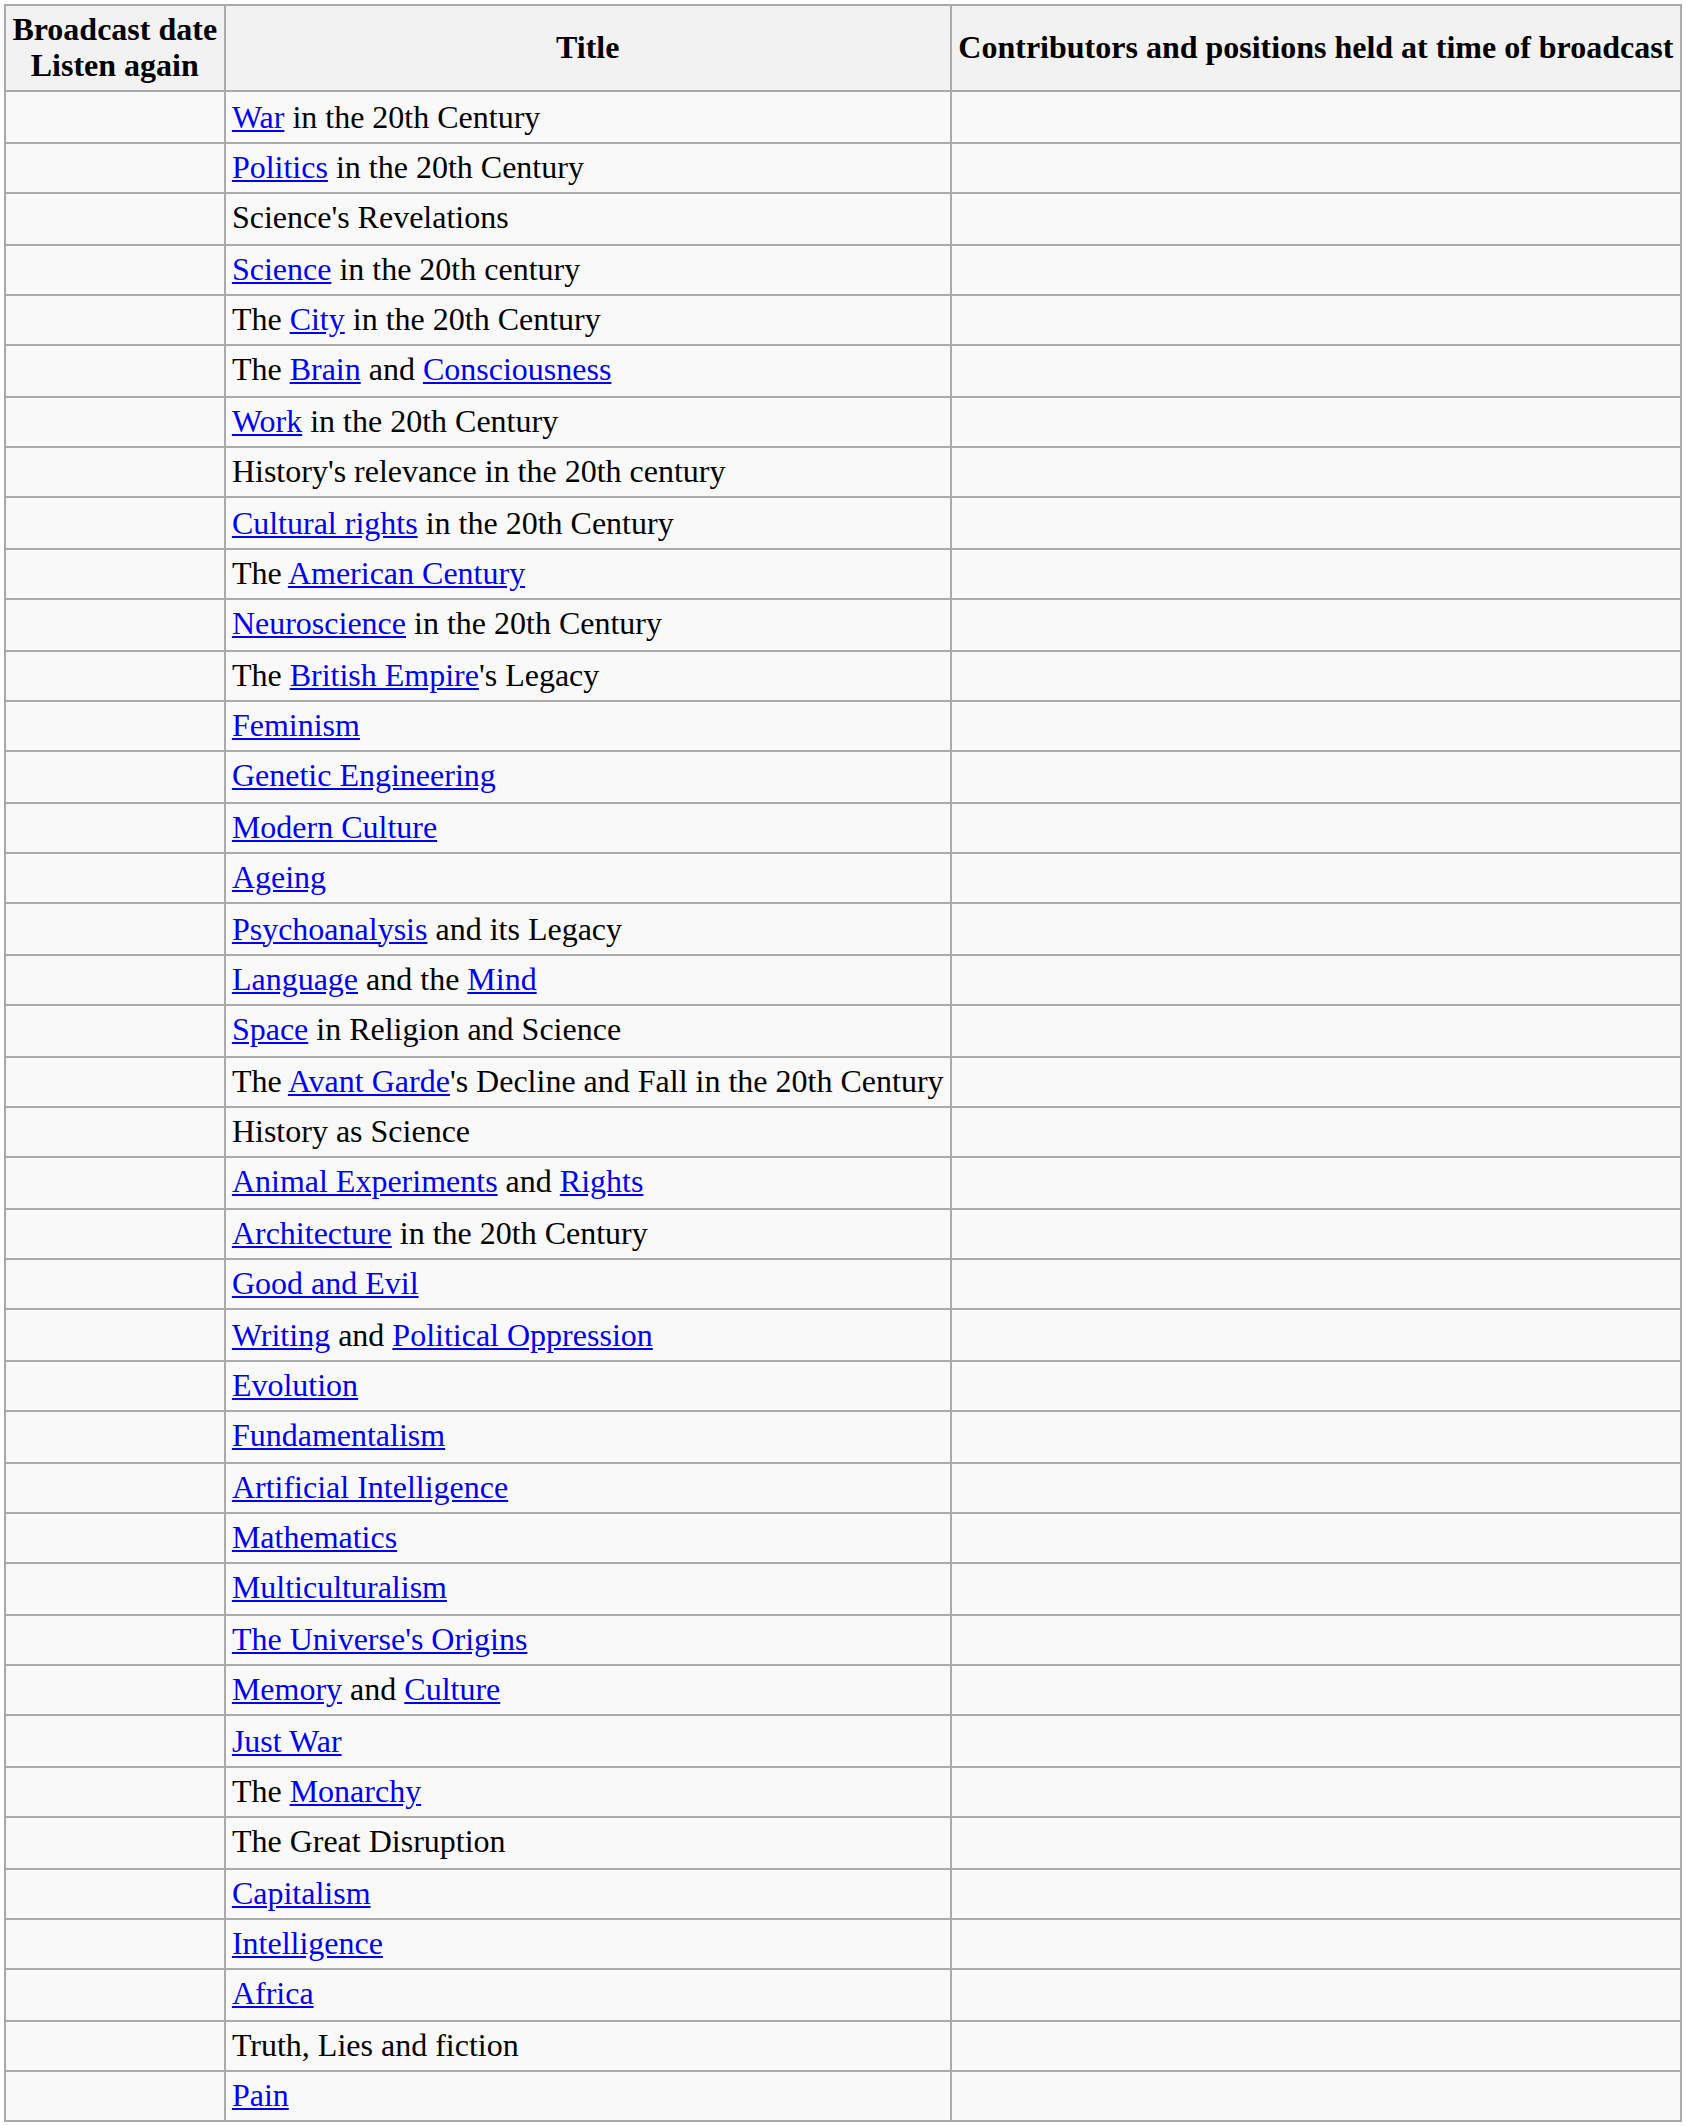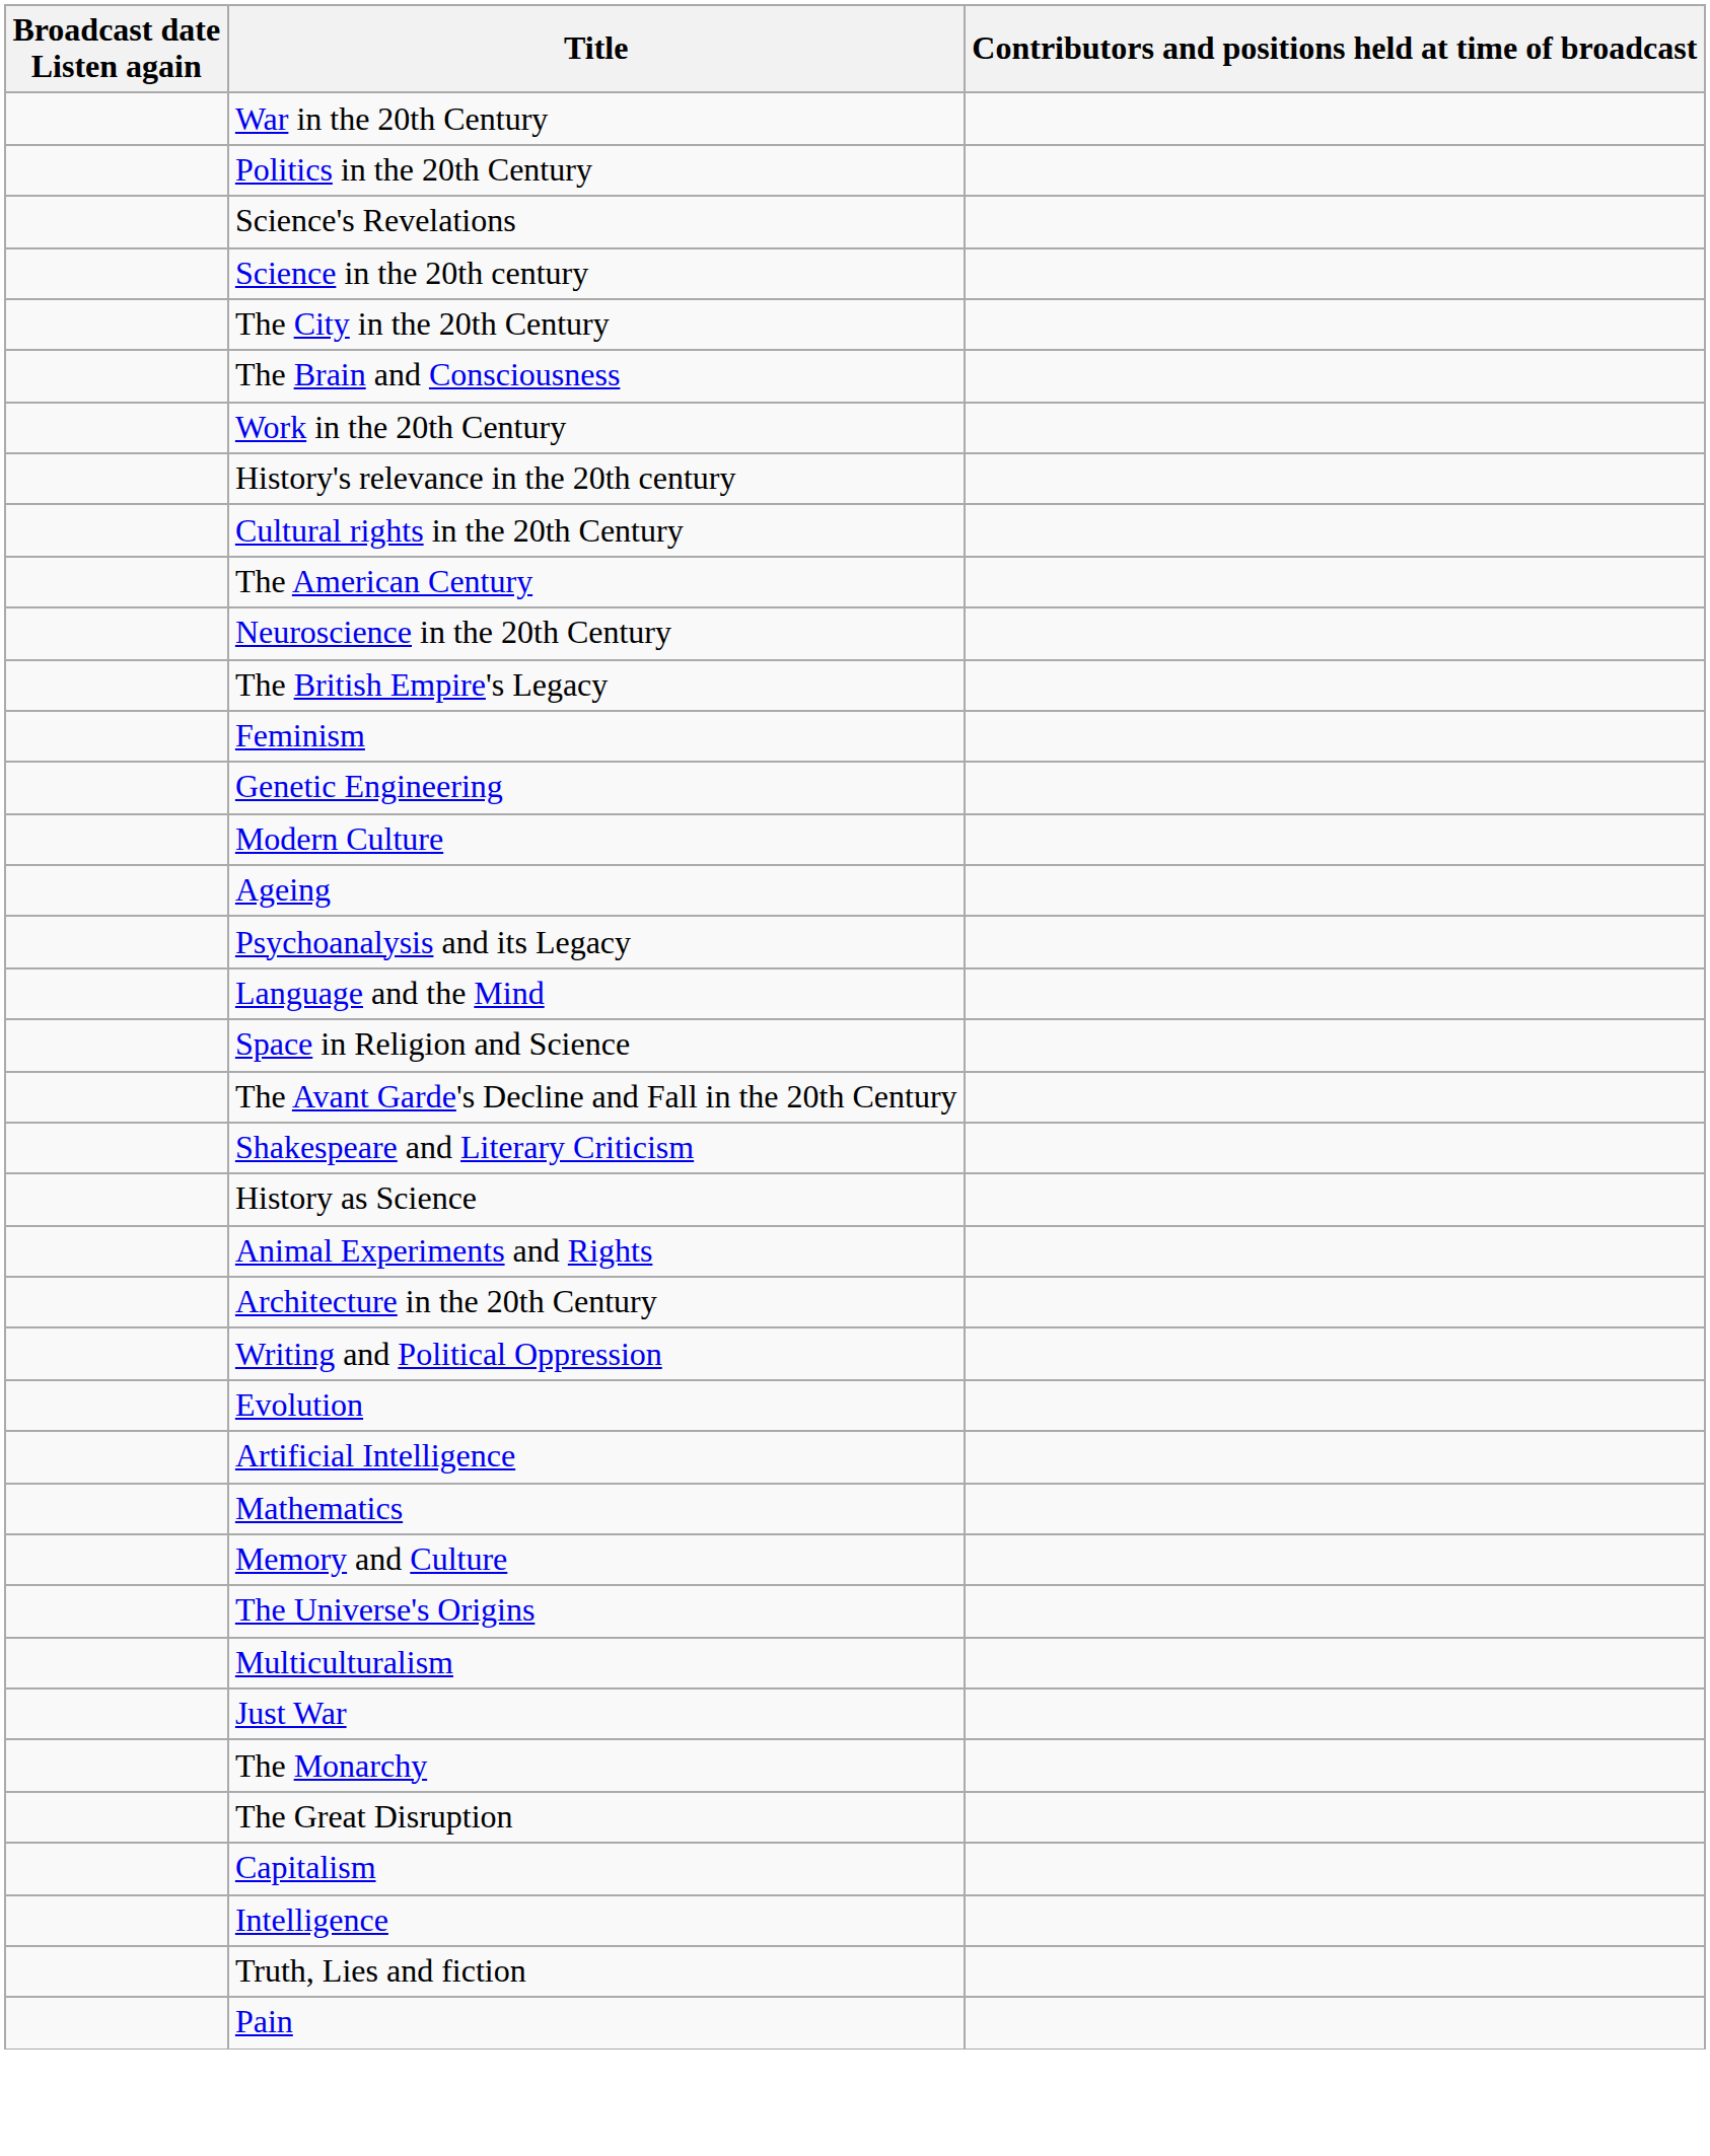+ row: Shakespeare and Literary Criticism
- row: Good and Evil
- row: Fundamentalism
rows swapped: Multiculturalism <-> Memory and Culture
- row: Africa
